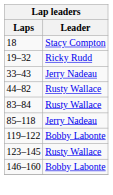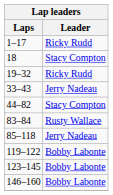+ row: 1–17 | Ricky Rudd
44–82 | Leader: Rusty Wallace -> Stacy Compton
123–145 | Leader: Rusty Wallace -> Bobby Labonte
